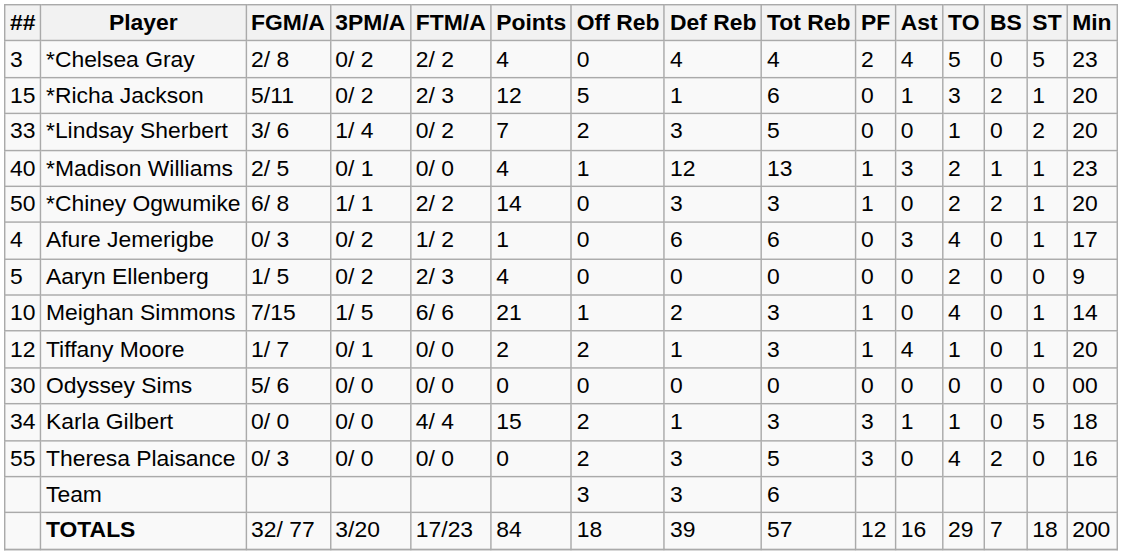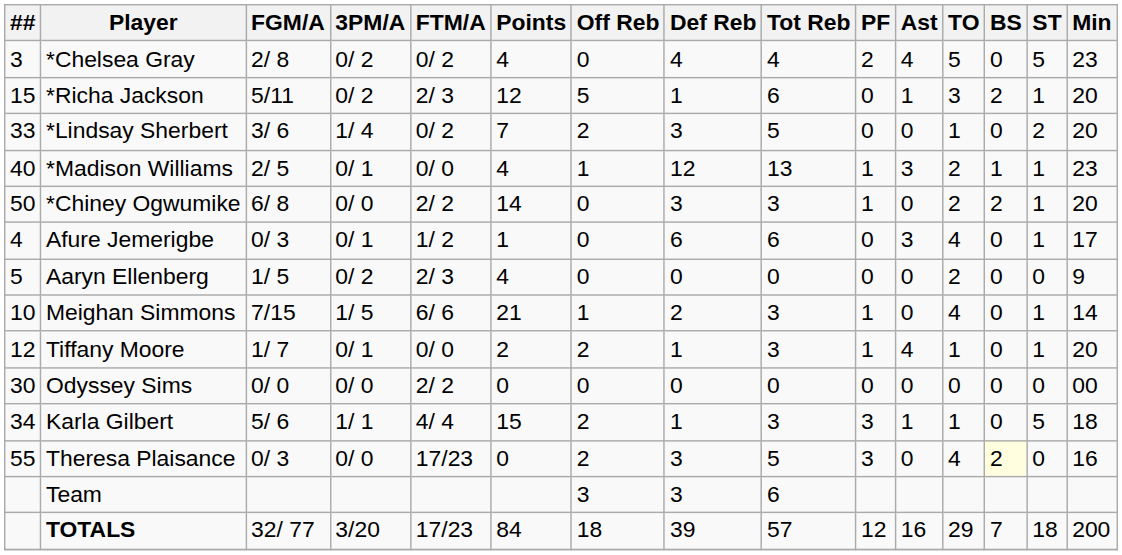*Chelsea Gray | FTM/A: 2/ 2 -> 0/ 2
*Chiney Ogwumike | 3PM/A: 1/ 1 -> 0/ 0
Afure Jemerigbe | 3PM/A: 0/ 2 -> 0/ 1
Odyssey Sims | FGM/A: 5/ 6 -> 0/ 0
Odyssey Sims | FTM/A: 0/ 0 -> 2/ 2
Karla Gilbert | FGM/A: 0/ 0 -> 5/ 6
Karla Gilbert | 3PM/A: 0/ 0 -> 1/ 1
Theresa Plaisance | FTM/A: 0/ 0 -> 17/23
Theresa Plaisance | BS: no background -> lightyellow background
